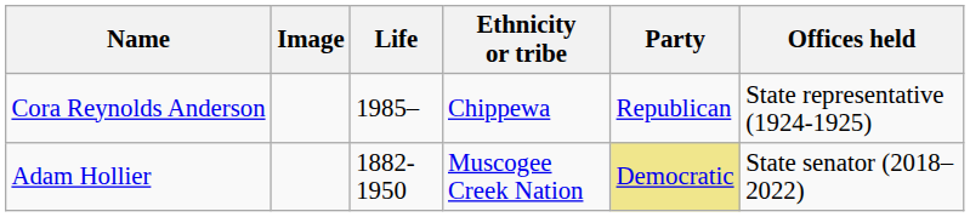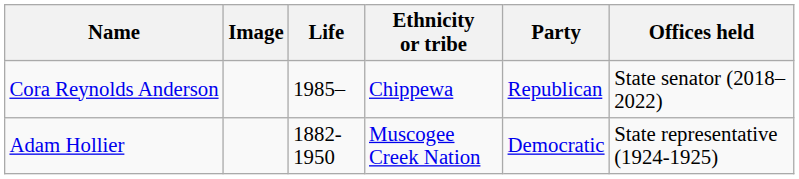Cora Reynolds Anderson | Offices held: State representative (1924-1925) -> State senator (2018–2022)
Adam Hollier | Party: khaki background -> no background
Adam Hollier | Offices held: State senator (2018–2022) -> State representative (1924-1925)
